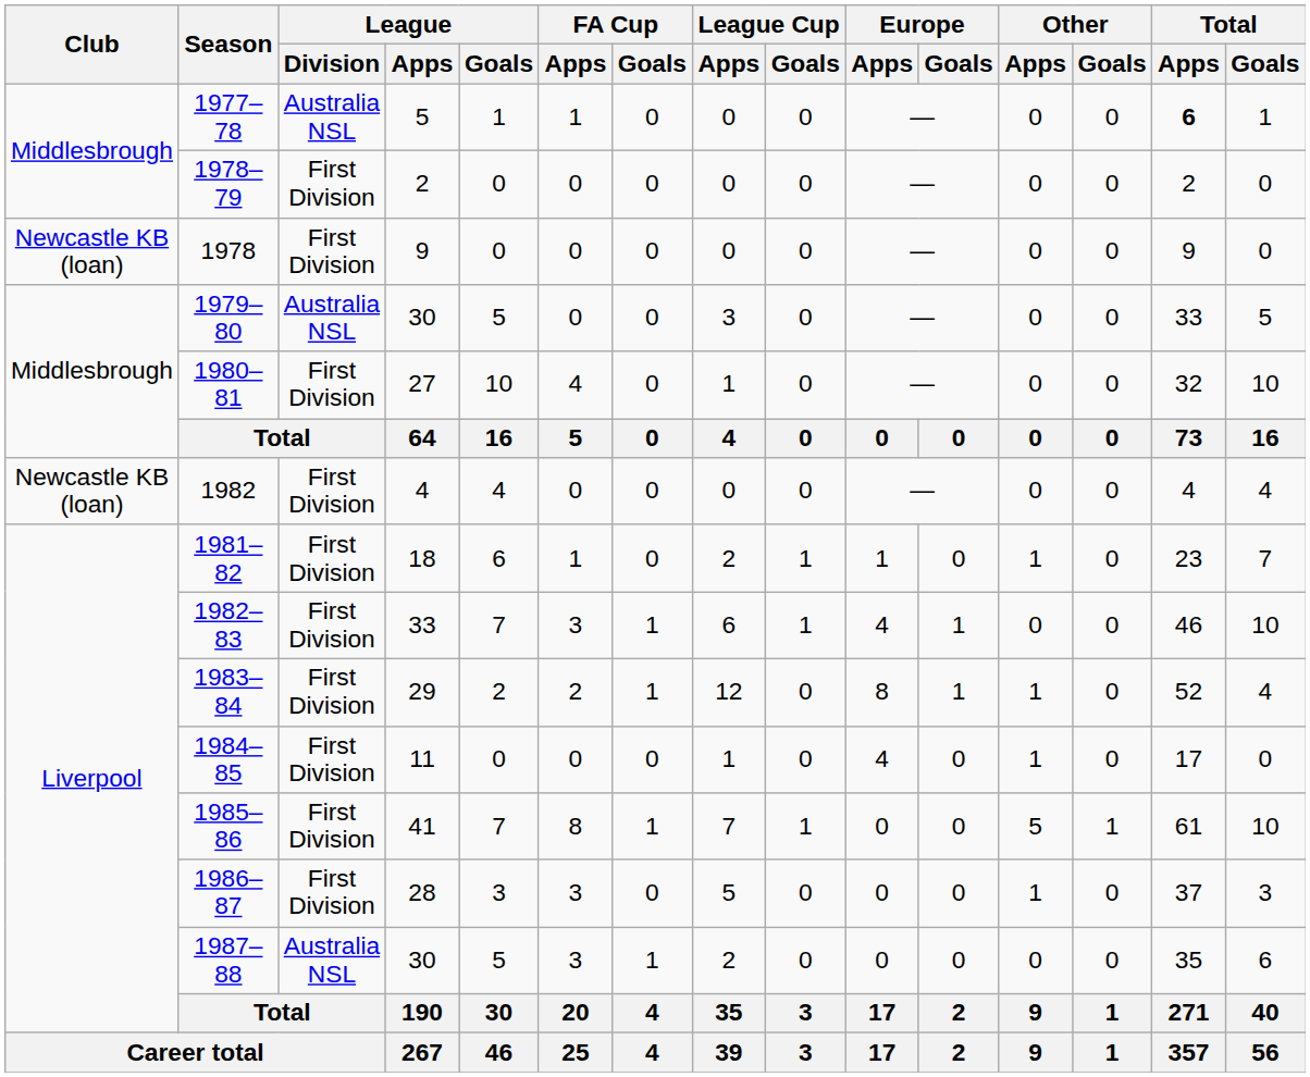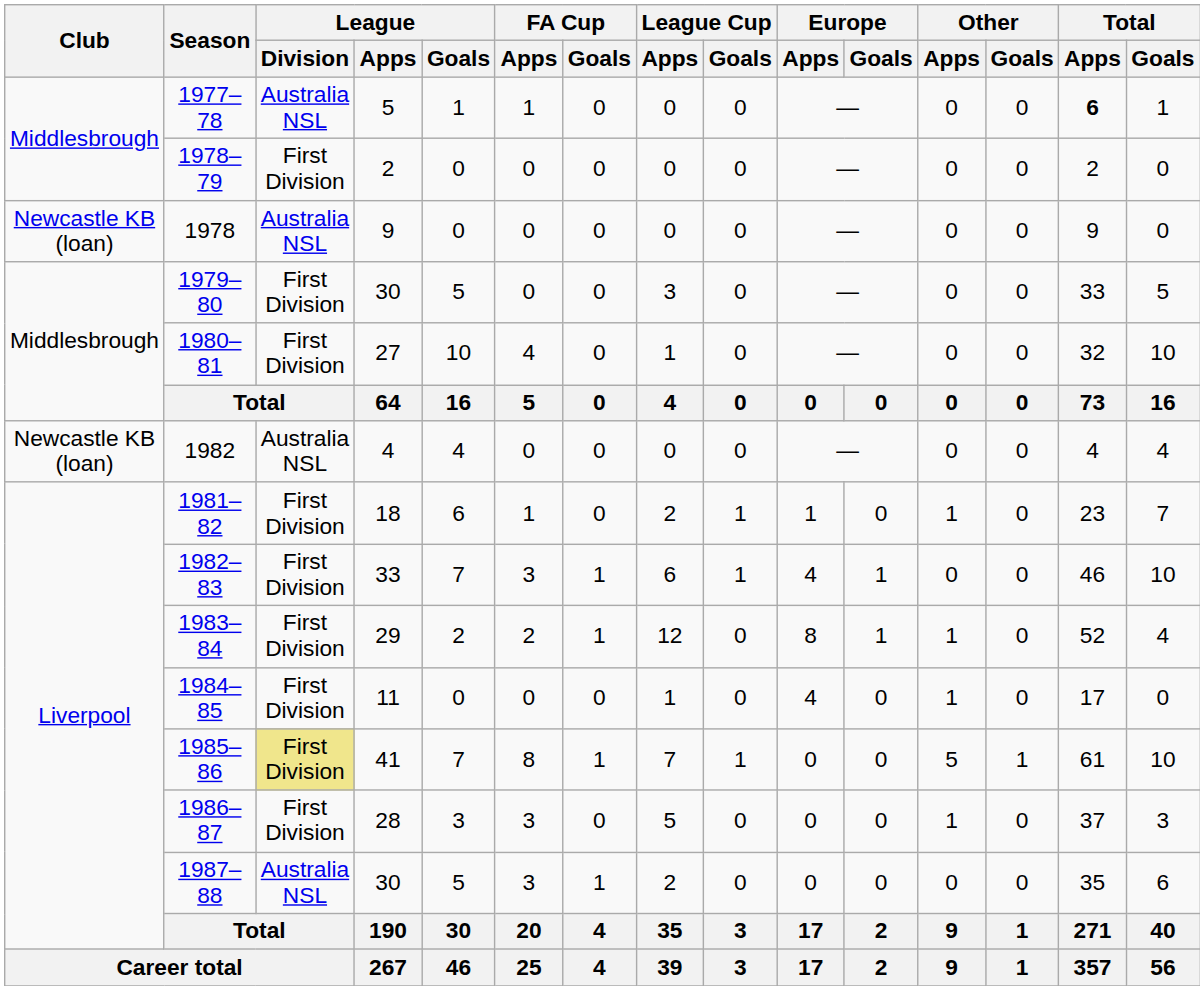1978 | League / Division: First Division -> Australia NSL
1979–80 | League / Division: Australia NSL -> First Division
1982 | League / Division: First Division -> Australia NSL
1985–86 | League / Division: no background -> khaki background
